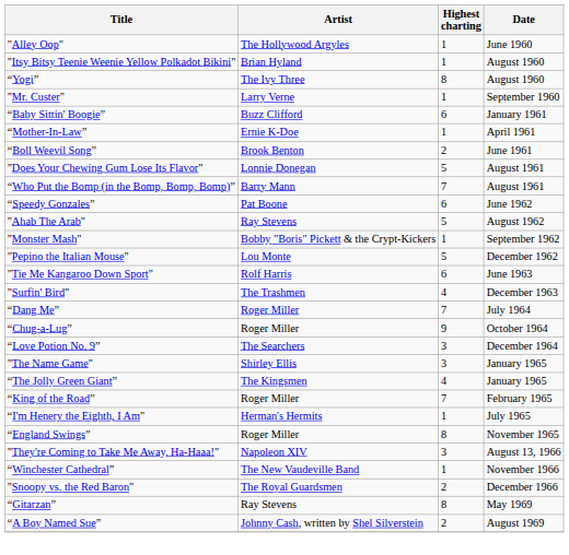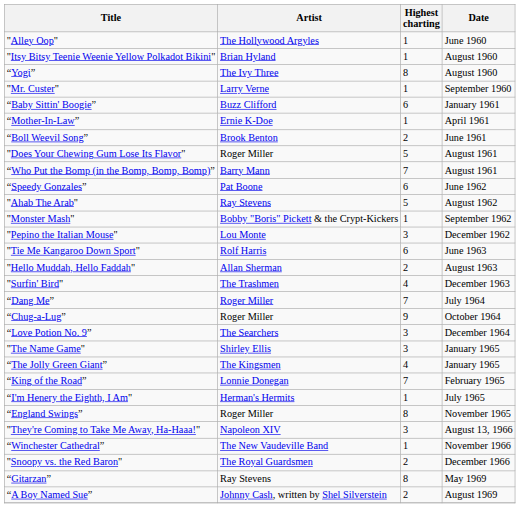"Does Your Chewing Gum Lose Its Flavor" | Artist: Lonnie Donegan -> Roger Miller
"Pepino the Italian Mouse" | Highest charting: 5 -> 3
+ row: "Hello Muddah, Hello Faddah" | Allan Sherman | 2 | August 1963
“King of the Road” | Artist: Roger Miller -> Lonnie Donegan
